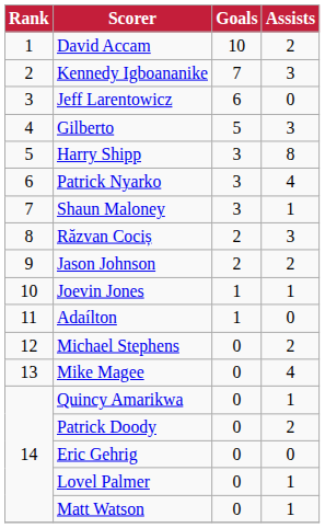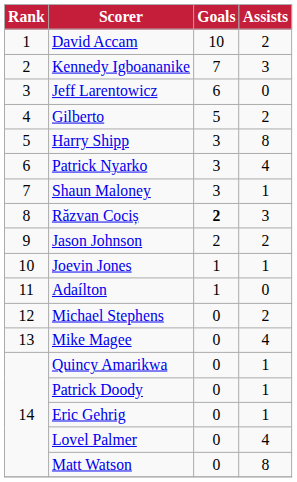Gilberto | Assists: 3 -> 2
Răzvan Cociș | Goals: normal -> bold
Patrick Doody | Assists: 2 -> 1
Eric Gehrig | Assists: 0 -> 1
Lovel Palmer | Assists: 1 -> 4
Matt Watson | Assists: 1 -> 8
